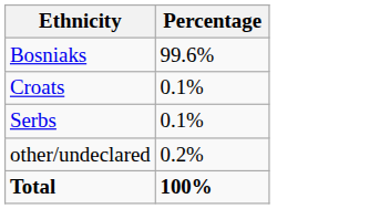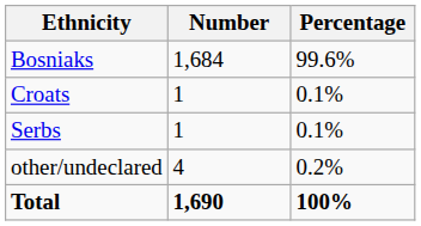+ column: Number | 1,684 | 1 | 1 | 4 | 1,690
